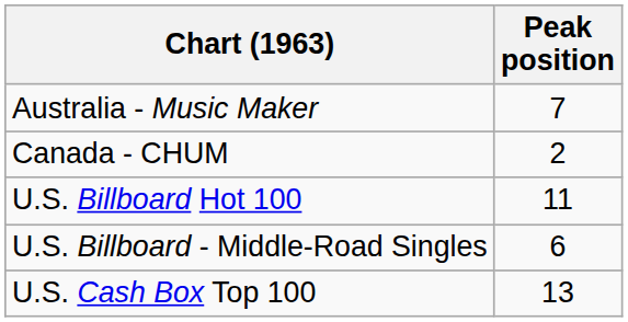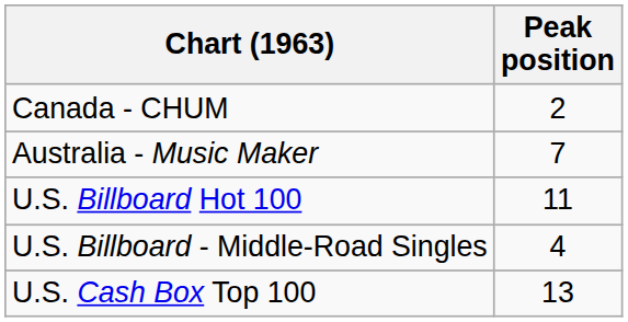rows swapped: Australia - Music Maker <-> Canada - CHUM
U.S. Billboard - Middle-Road Singles | Peak position: 6 -> 4
